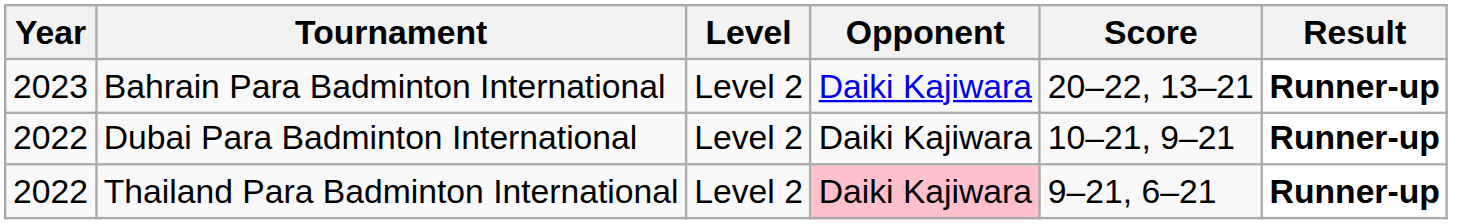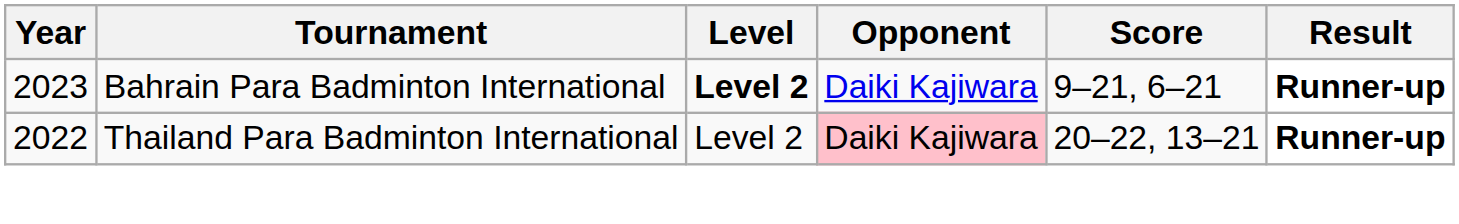Bahrain Para Badminton International | Level: normal -> bold
Bahrain Para Badminton International | Score: 20–22, 13–21 -> 9–21, 6–21
- row: 2022 | Dubai Para Badminton International | Level 2 | Daiki Kajiwara | 10–21, 9–21 | Runner-up
Thailand Para Badminton International | Score: 9–21, 6–21 -> 20–22, 13–21
